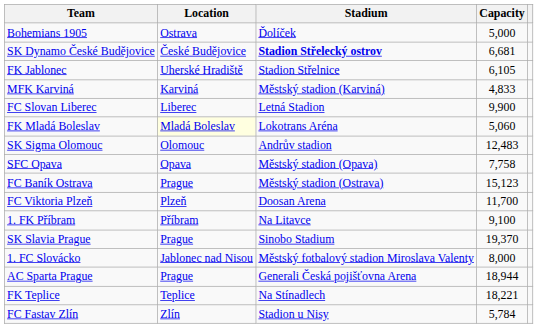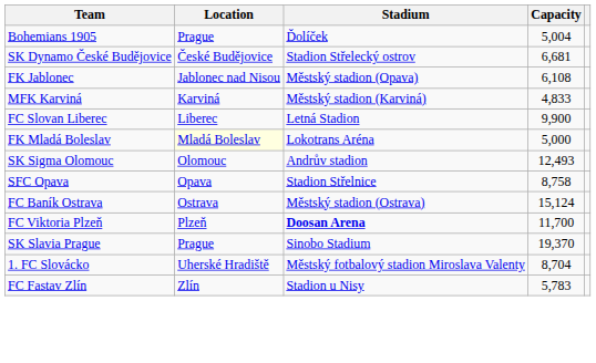Bohemians 1905 | Location: Ostrava -> Prague
Bohemians 1905 | Capacity: 5,000 -> 5,004
SK Dynamo České Budějovice | Stadium: bold -> normal
FK Jablonec | Location: Uherské Hradiště -> Jablonec nad Nisou
FK Jablonec | Stadium: Stadion Střelnice -> Městský stadion (Opava)
FK Jablonec | Capacity: 6,105 -> 6,108
FK Mladá Boleslav | Capacity: 5,060 -> 5,000
SK Sigma Olomouc | Capacity: 12,483 -> 12,493
SFC Opava | Stadium: Městský stadion (Opava) -> Stadion Střelnice
SFC Opava | Capacity: 7,758 -> 8,758
FC Baník Ostrava | Location: Prague -> Ostrava
FC Baník Ostrava | Capacity: 15,123 -> 15,124
FC Viktoria Plzeň | Stadium: normal -> bold
- row: 1. FK Příbram | Příbram | Na Litavce | 9,100
1. FC Slovácko | Location: Jablonec nad Nisou -> Uherské Hradiště
1. FC Slovácko | Capacity: 8,000 -> 8,704
- row: AC Sparta Prague | Prague | Generali Česká pojišťovna Arena | 18,944
- row: FK Teplice | Teplice | Na Stínadlech | 18,221
FC Fastav Zlín | Capacity: 5,784 -> 5,783
